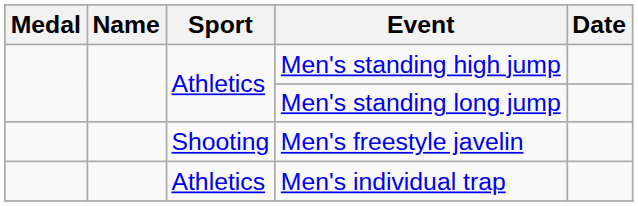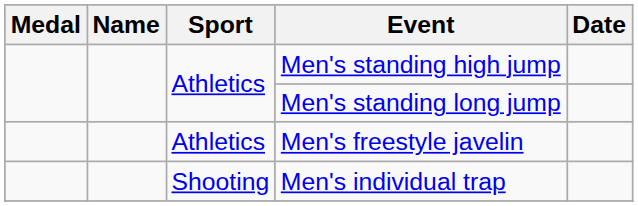Men's freestyle javelin | Sport: Shooting -> Athletics
Men's individual trap | Sport: Athletics -> Shooting
